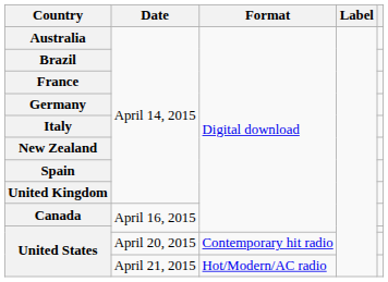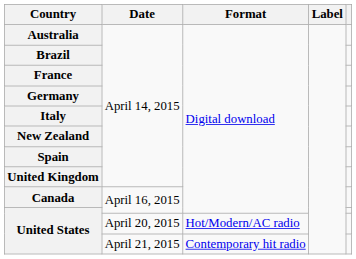United States / April 20, 2015 | Format: Contemporary hit radio -> Hot/Modern/AC radio
United States / April 21, 2015 | Format: Hot/Modern/AC radio -> Contemporary hit radio
